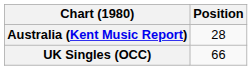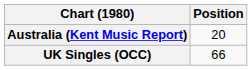Australia (Kent Music Report) | Position: 28 -> 20
